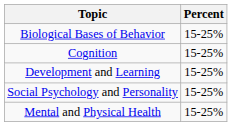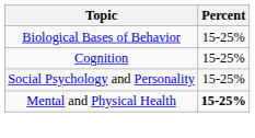- row: Development and Learning | 15-25%
Mental and Physical Health | Percent: normal -> bold
